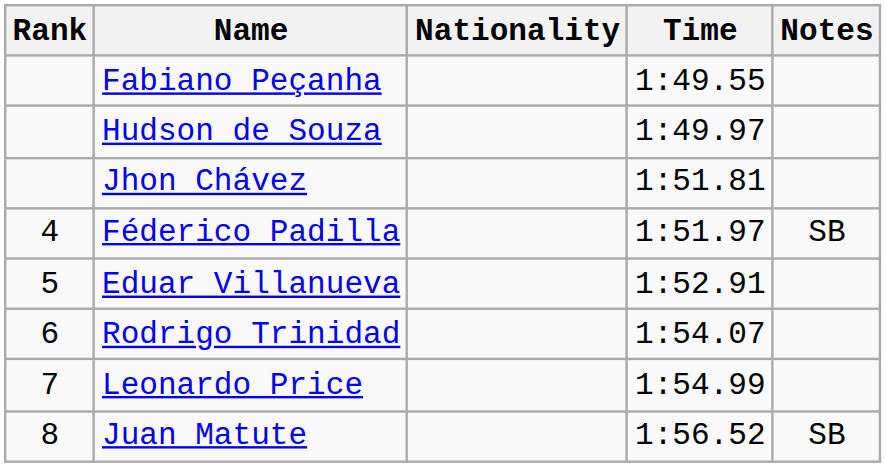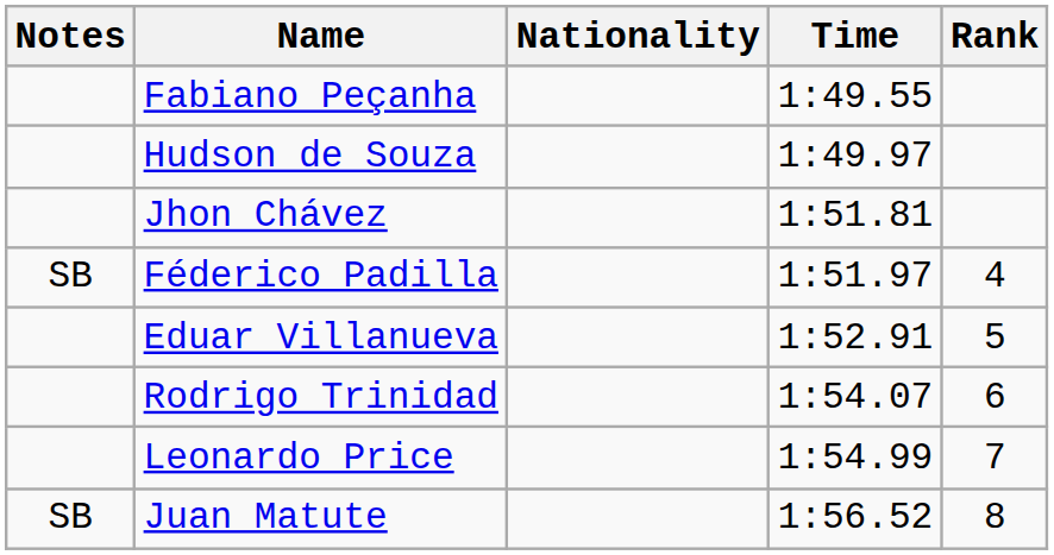columns swapped: Rank <-> Notes
